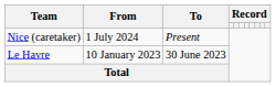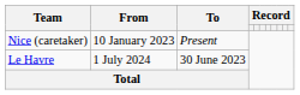Nice (caretaker) | From: 1 July 2024 -> 10 January 2023
Le Havre | From: 10 January 2023 -> 1 July 2024
